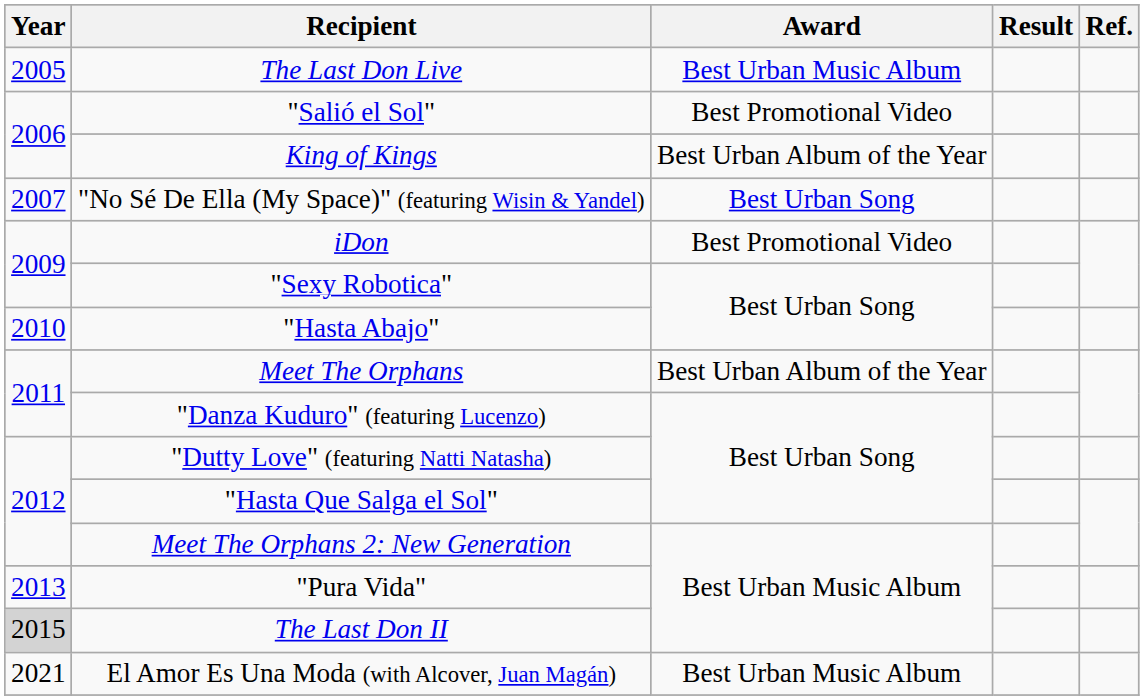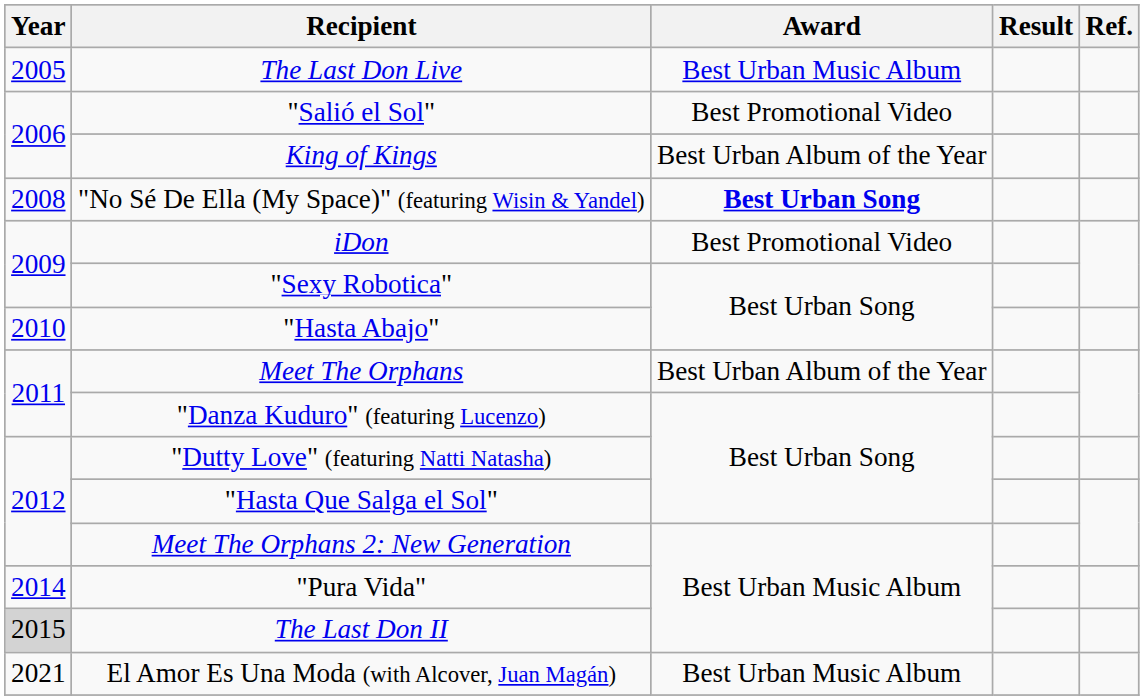"No Sé De Ella (My Space)" (featuring Wisin & Yandel) | Year: 2007 -> 2008
"No Sé De Ella (My Space)" (featuring Wisin & Yandel) | Award: normal -> bold
"Pura Vida" | Year: 2013 -> 2014
